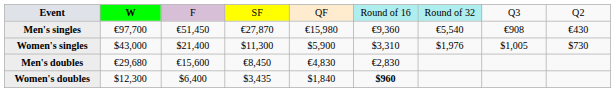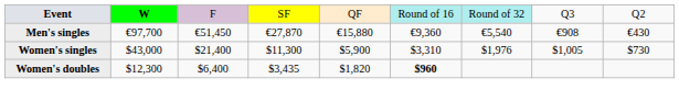Men's singles | column 5: €15,980 -> €15,880
- row: Men's doubles | €29,680 | €15,600 | €8,450 | €4,830 | €2,830
Women's doubles | column 5: $1,840 -> $1,820
